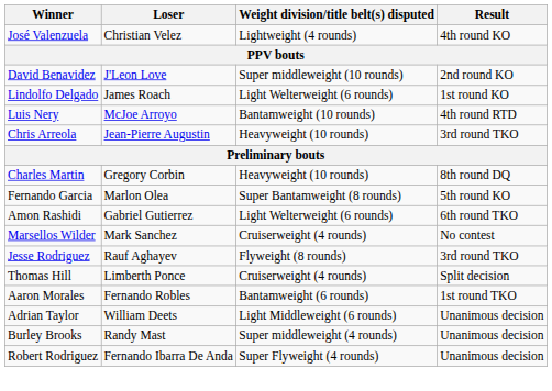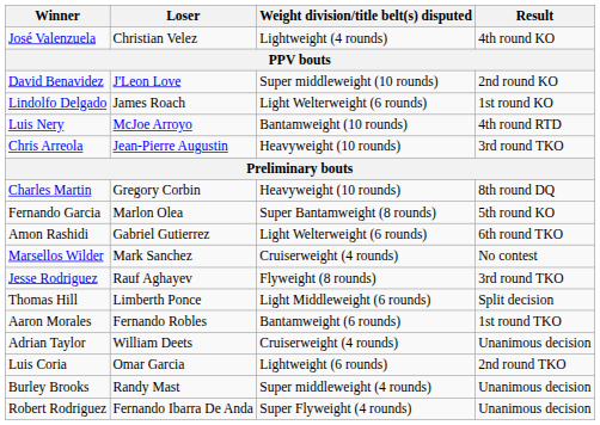Thomas Hill | Weight division/title belt(s) disputed: Cruiserweight (4 rounds) -> Light Middleweight (6 rounds)
Adrian Taylor | Weight division/title belt(s) disputed: Light Middleweight (6 rounds) -> Cruiserweight (4 rounds)
+ row: Luis Coria | Omar Garcia | Lightweight (6 rounds) | 2nd round TKO
